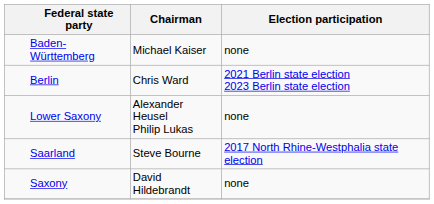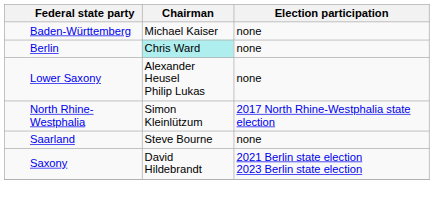Berlin | Chairman: no background -> paleturquoise background
Berlin | Election participation: 2021 Berlin state election 2023 Berlin state election -> none
+ row: North Rhine-Westphalia | Simon Kleinlützum | 2017 North Rhine-Westphalia state election
Saarland | Election participation: 2017 North Rhine-Westphalia state election -> none
Saxony | Election participation: none -> 2021 Berlin state election 2023 Berlin state election
